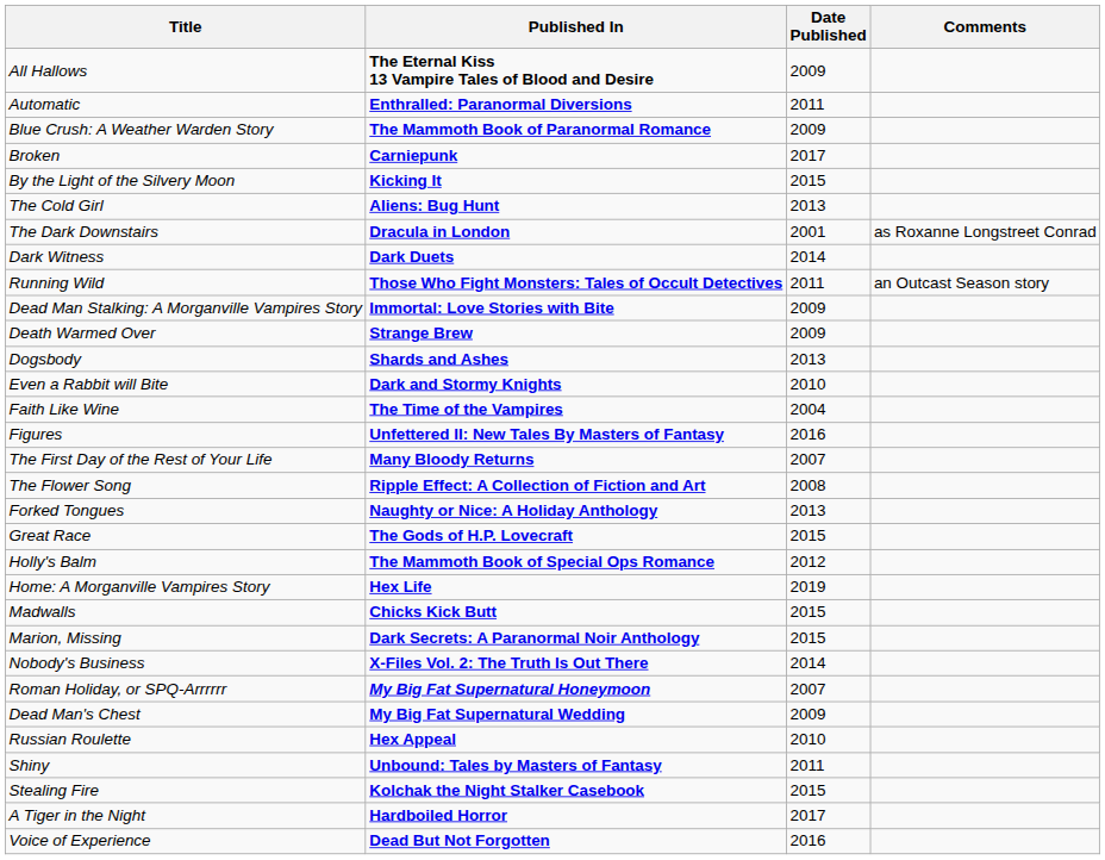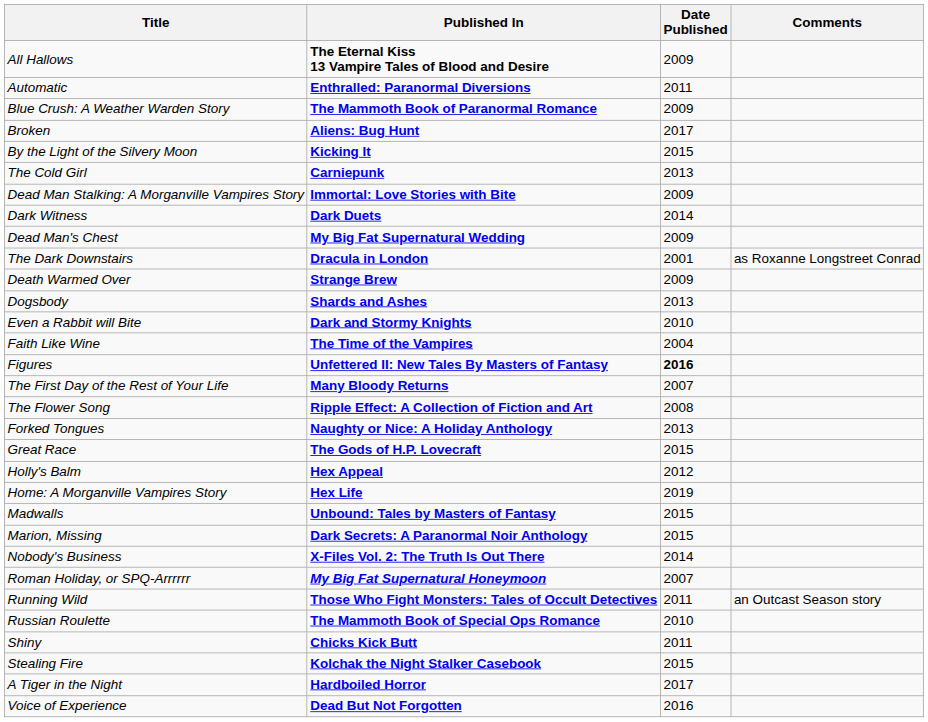Broken | Published In: Carniepunk -> Aliens: Bug Hunt
The Cold Girl | Published In: Aliens: Bug Hunt -> Carniepunk
rows swapped: The Dark Downstairs <-> Dead Man Stalking: A Morganville Vampires Story
rows swapped: Dead Man's Chest <-> Running Wild
Figures | Date Published: normal -> bold
Holly's Balm | Published In: The Mammoth Book of Special Ops Romance -> Hex Appeal
Madwalls | Published In: Chicks Kick Butt -> Unbound: Tales by Masters of Fantasy
Russian Roulette | Published In: Hex Appeal -> The Mammoth Book of Special Ops Romance
Shiny | Published In: Unbound: Tales by Masters of Fantasy -> Chicks Kick Butt
